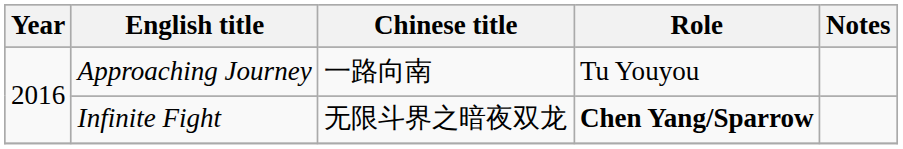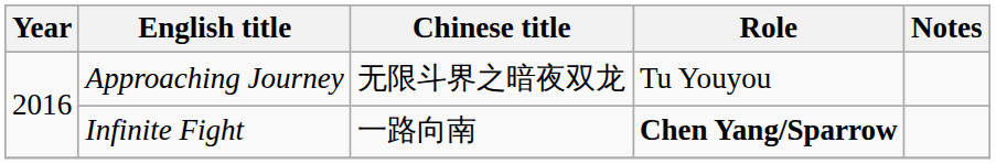Approaching Journey | Chinese title: 一路向南 -> 无限斗界之暗夜双龙
Infinite Fight | Chinese title: 无限斗界之暗夜双龙 -> 一路向南
